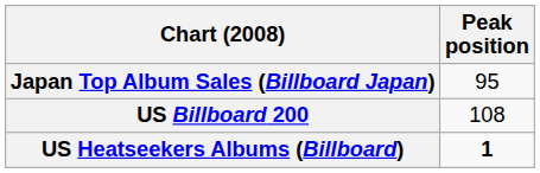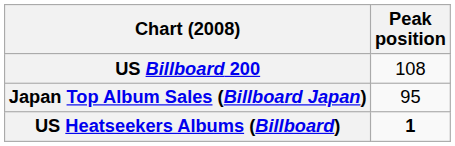rows swapped: Japan Top Album Sales (Billboard Japan) <-> US Billboard 200
